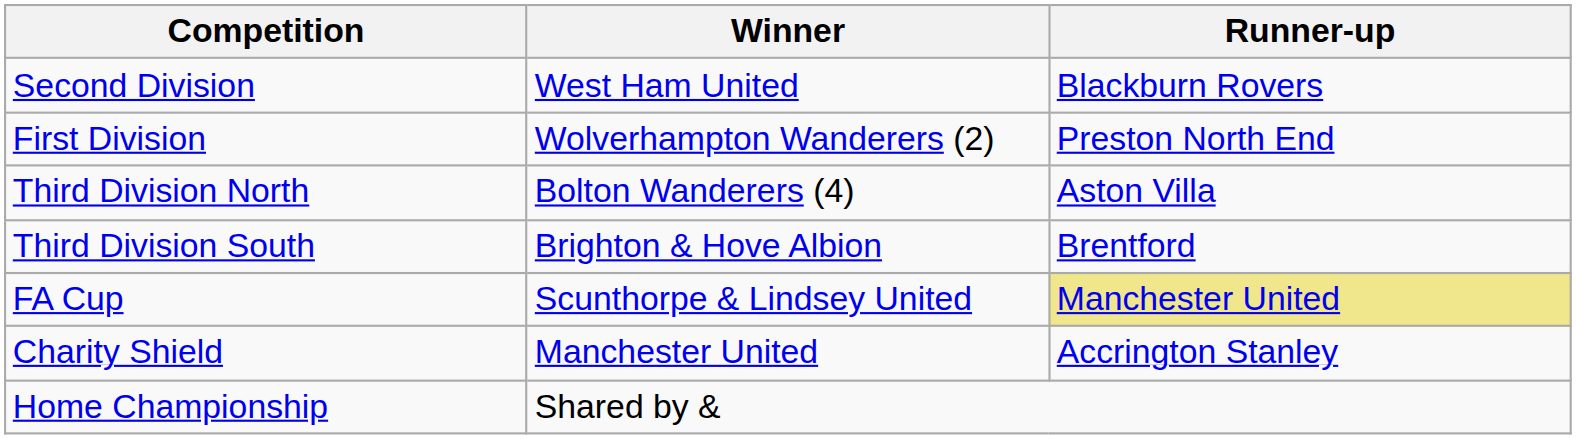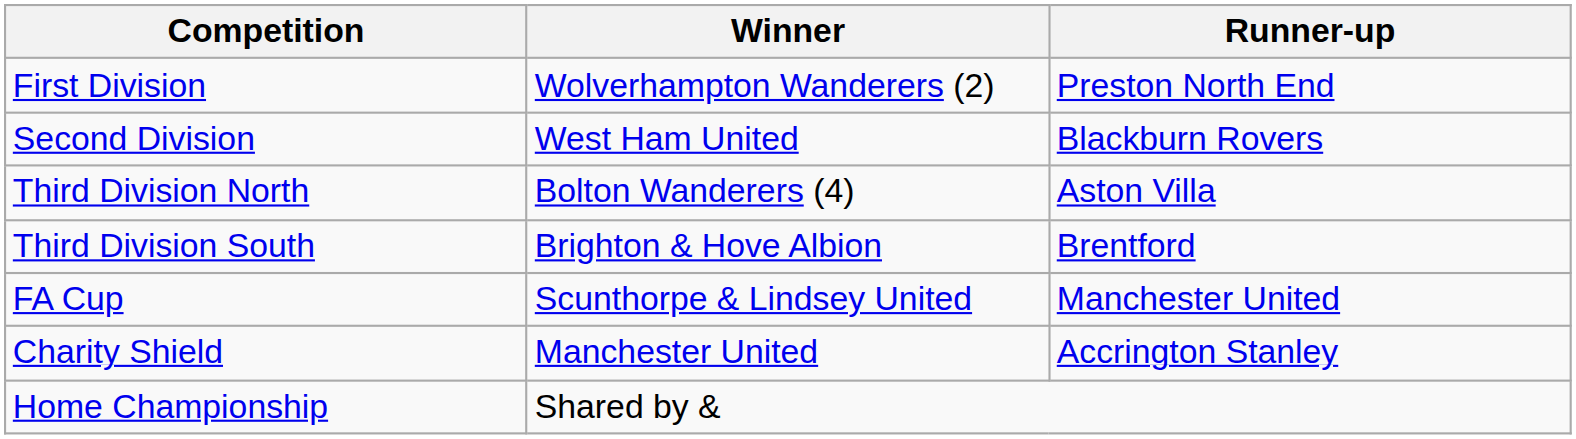rows swapped: First Division <-> Second Division
FA Cup | Runner-up: khaki background -> no background
